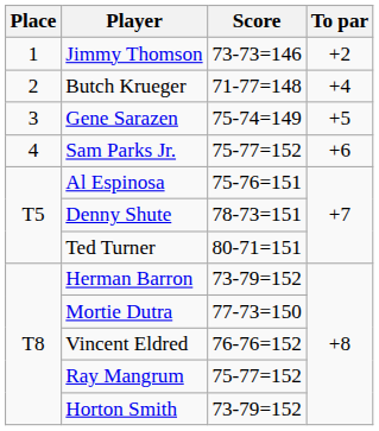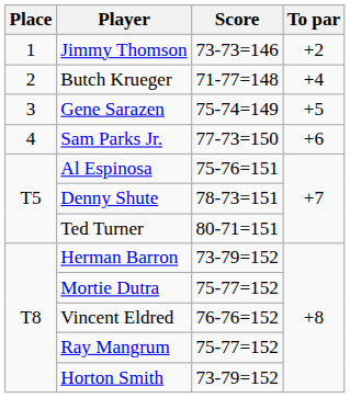Sam Parks Jr. | Score: 75-77=152 -> 77-73=150
Mortie Dutra | Score: 77-73=150 -> 75-77=152
